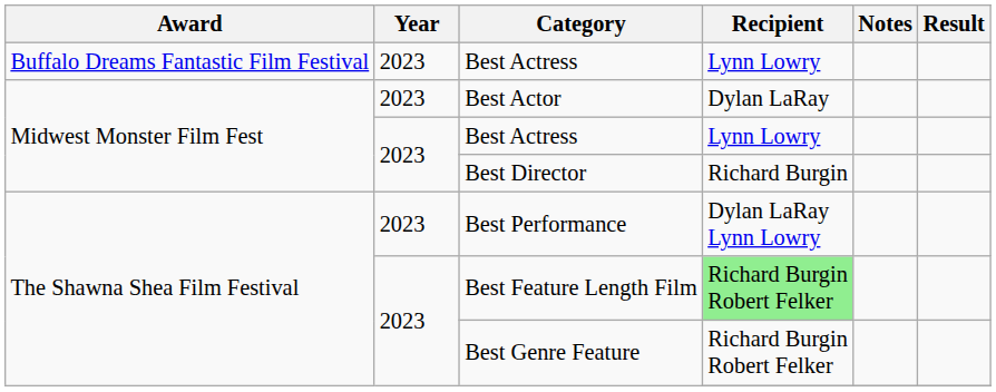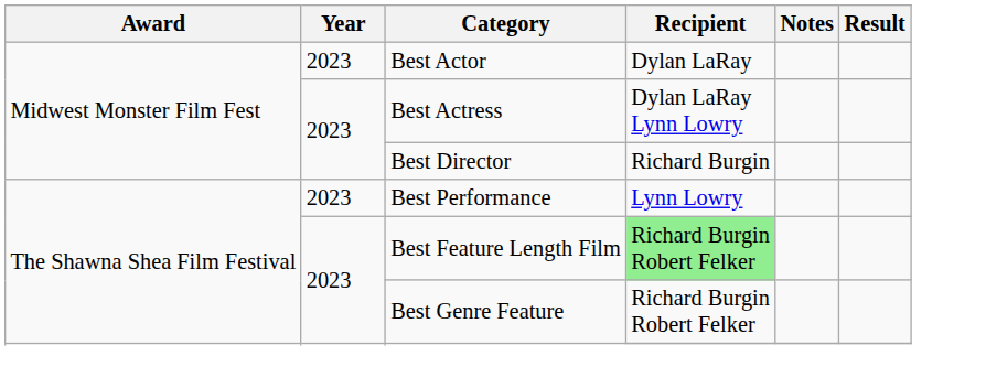- row: Buffalo Dreams Fantastic Film Festival | 2023 | Best Actress | Lynn Lowry
Midwest Monster Film Fest / Best Actress | Recipient: Lynn Lowry -> Dylan LaRay Lynn Lowry
Best Performance | Recipient: Dylan LaRay Lynn Lowry -> Lynn Lowry
